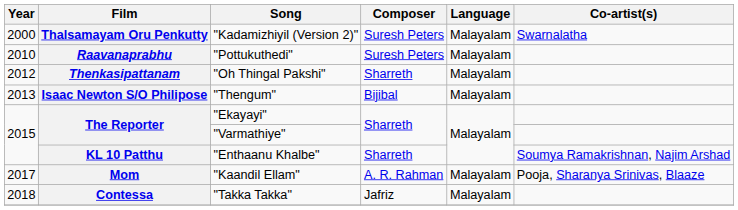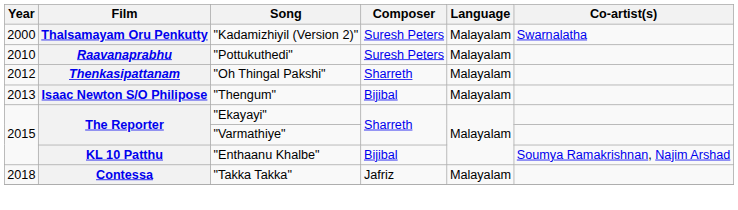"Enthaanu Khalbe" | Composer: Sharreth -> Bijibal
- row: 2017 | Mom | "Kaandil Ellam" | A. R. Rahman | Malayalam | Pooja, Sharanya Srinivas, Blaaze
